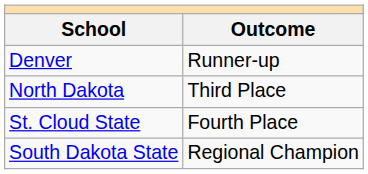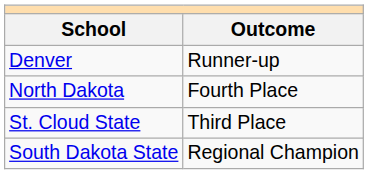North Dakota | Outcome: Third Place -> Fourth Place
St. Cloud State | Outcome: Fourth Place -> Third Place
